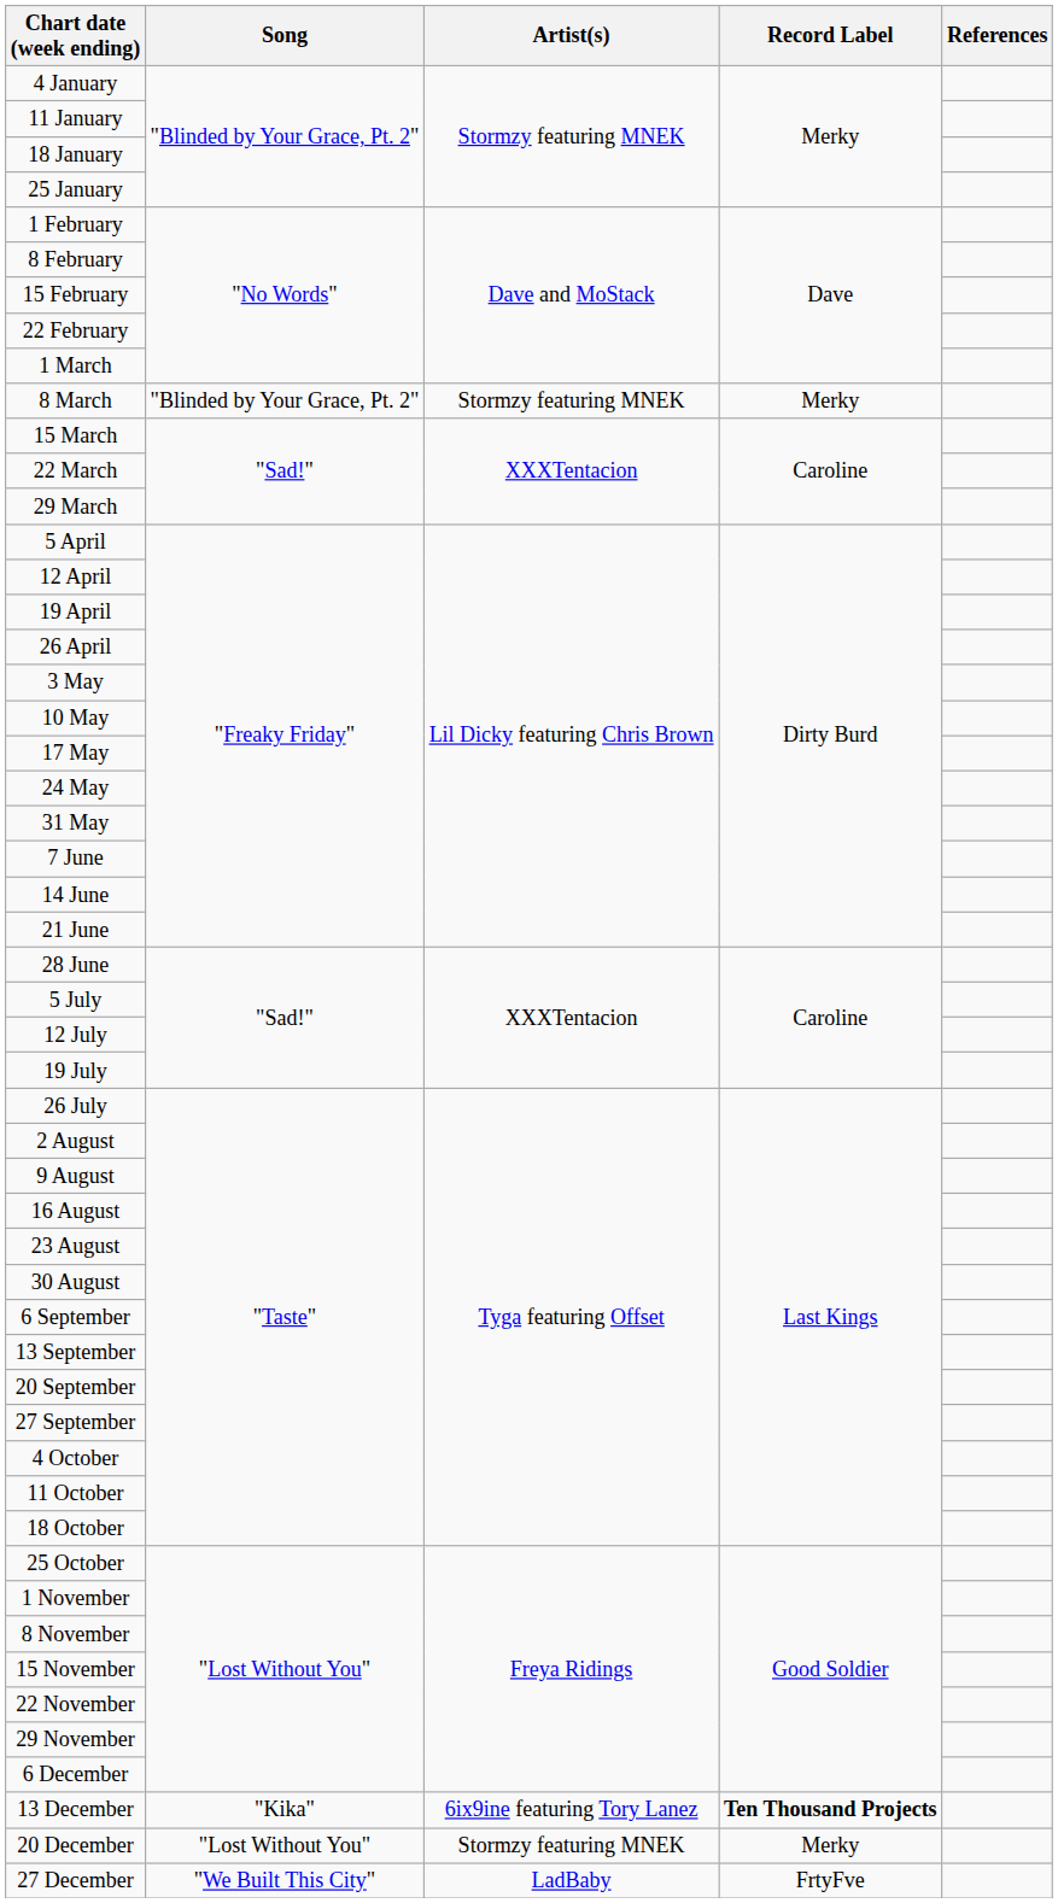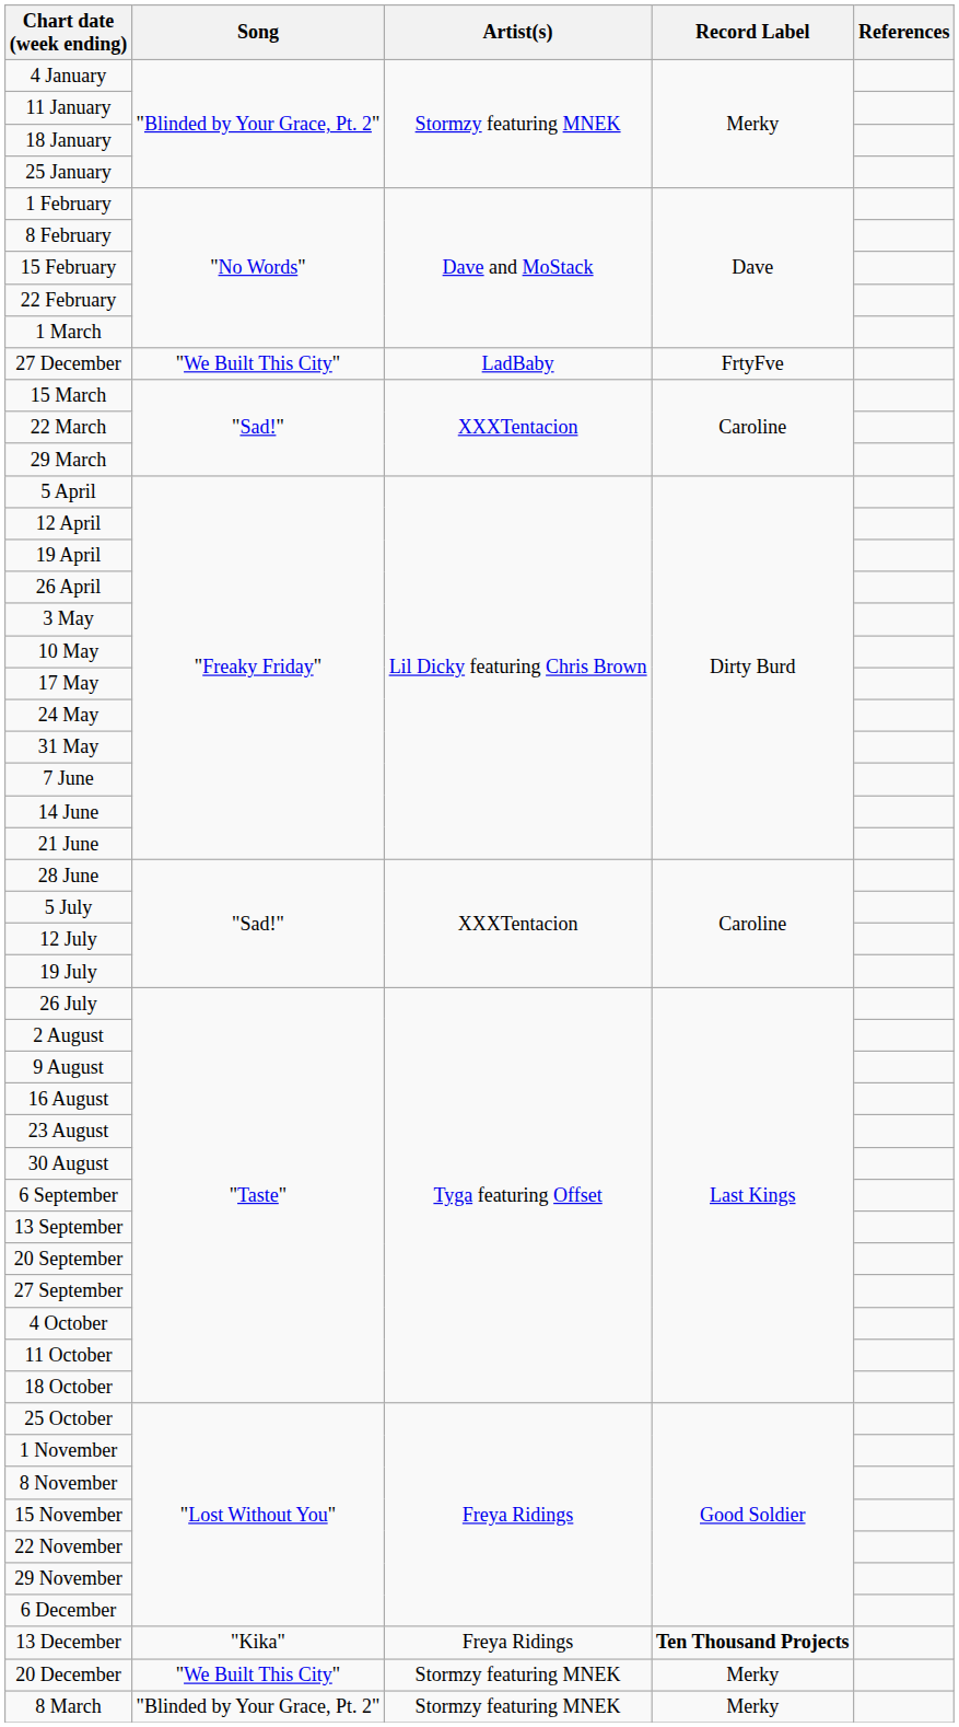rows swapped: 8 March <-> 27 December
13 December | Artist(s): 6ix9ine featuring Tory Lanez -> Freya Ridings
20 December | Song: "Lost Without You" -> "We Built This City"
